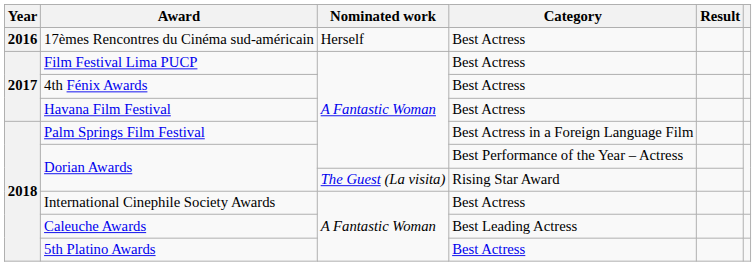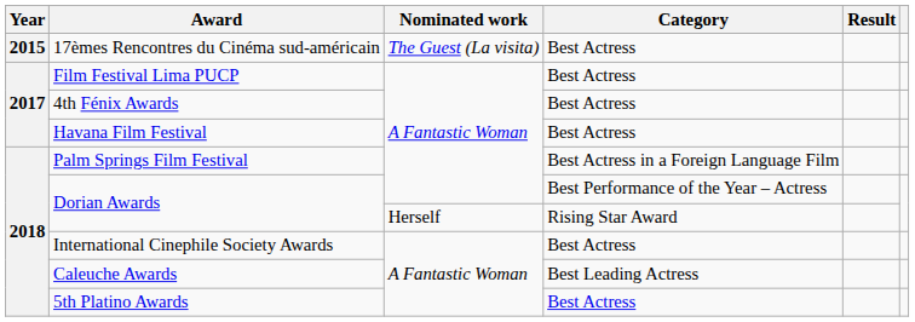17èmes Rencontres du Cinéma sud-américain | Year: 2016 -> 2015
17èmes Rencontres du Cinéma sud-américain | Nominated work: Herself -> The Guest (La visita)
Dorian Awards / Rising Star Award | Nominated work: The Guest (La visita) -> Herself
